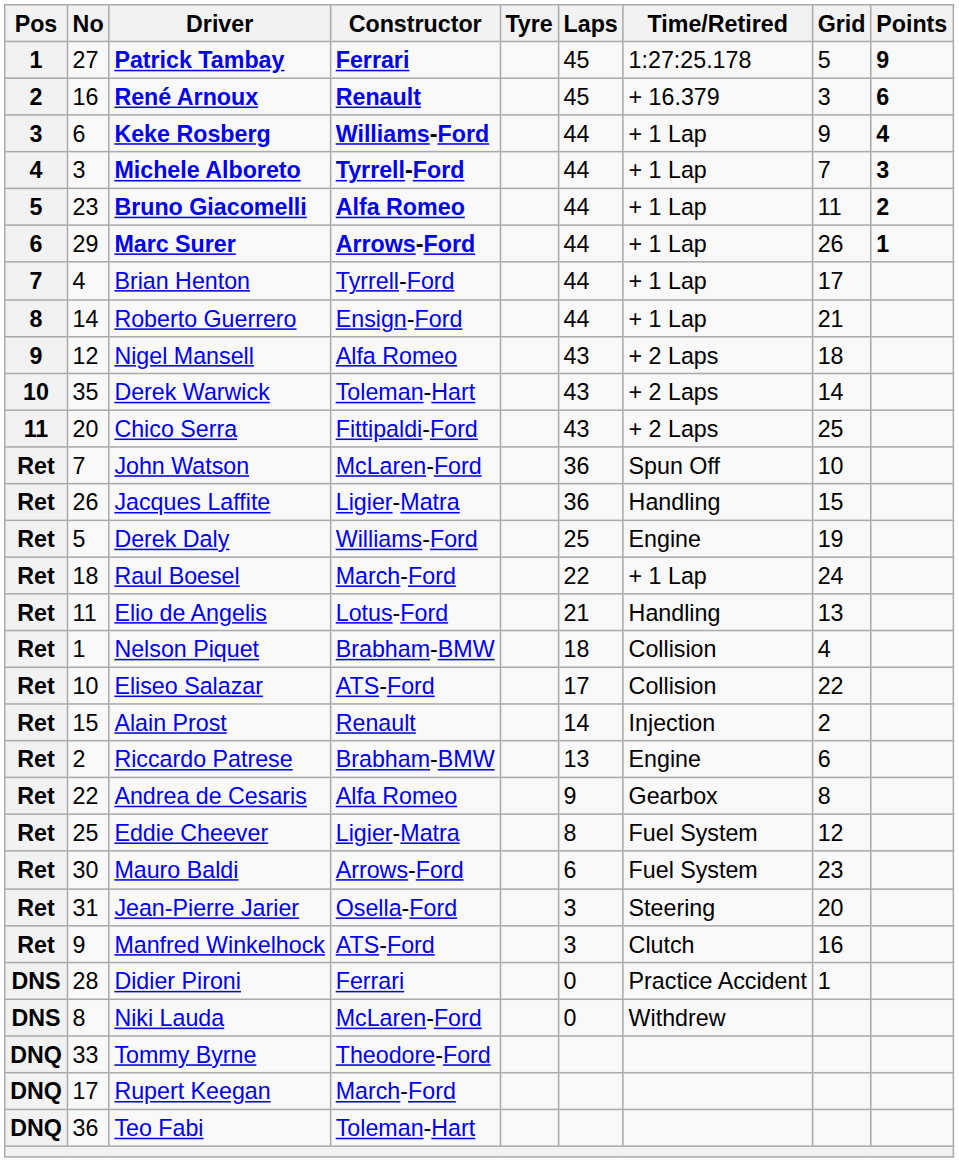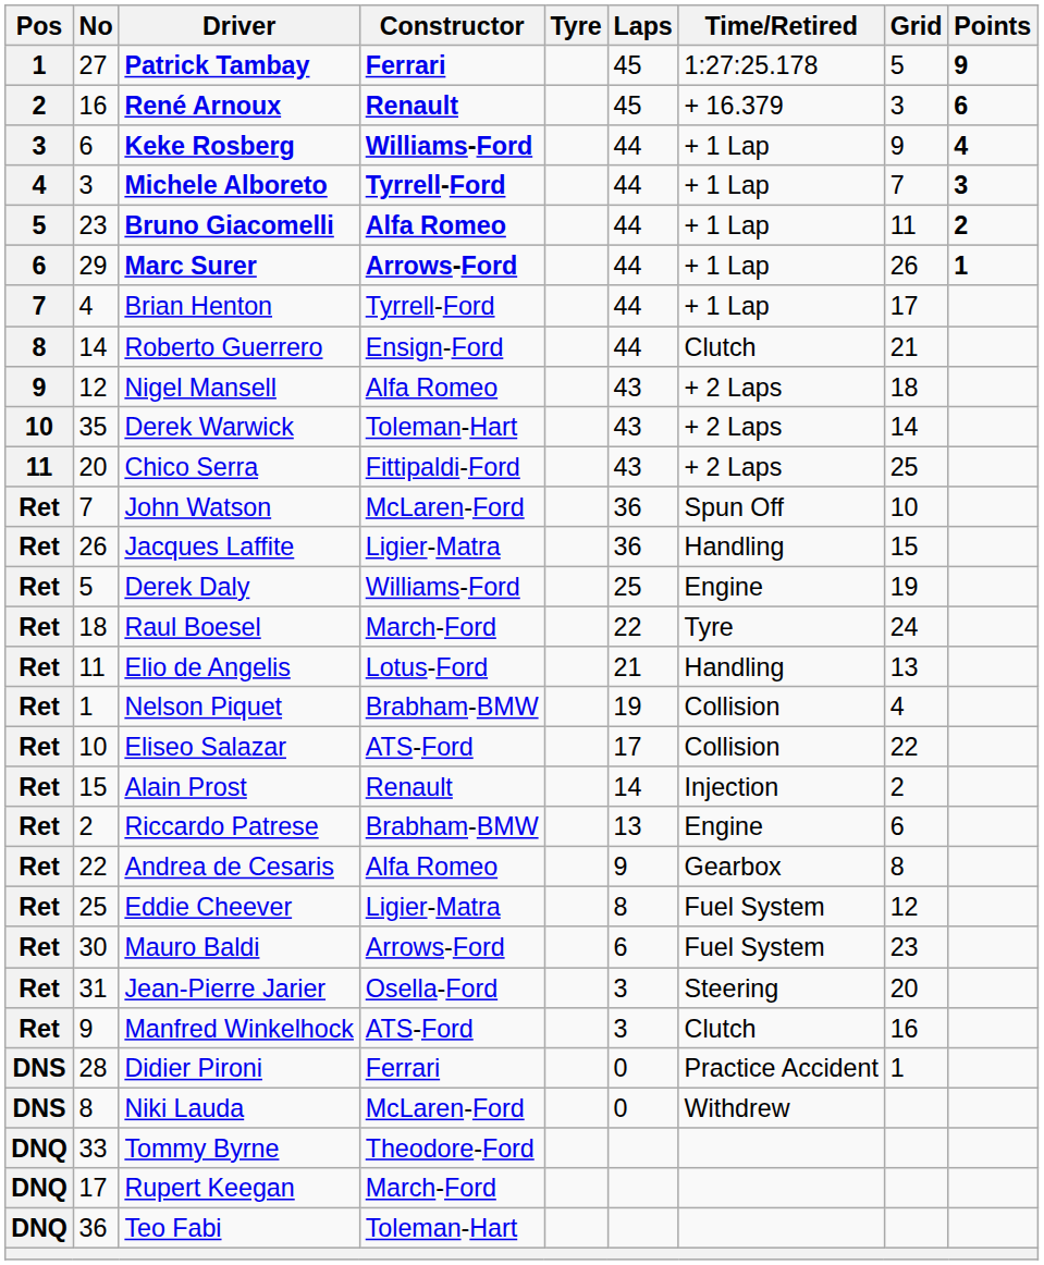Roberto Guerrero | Time/Retired: + 1 Lap -> Clutch
Raul Boesel | Time/Retired: + 1 Lap -> Tyre
Nelson Piquet | Laps: 18 -> 19
